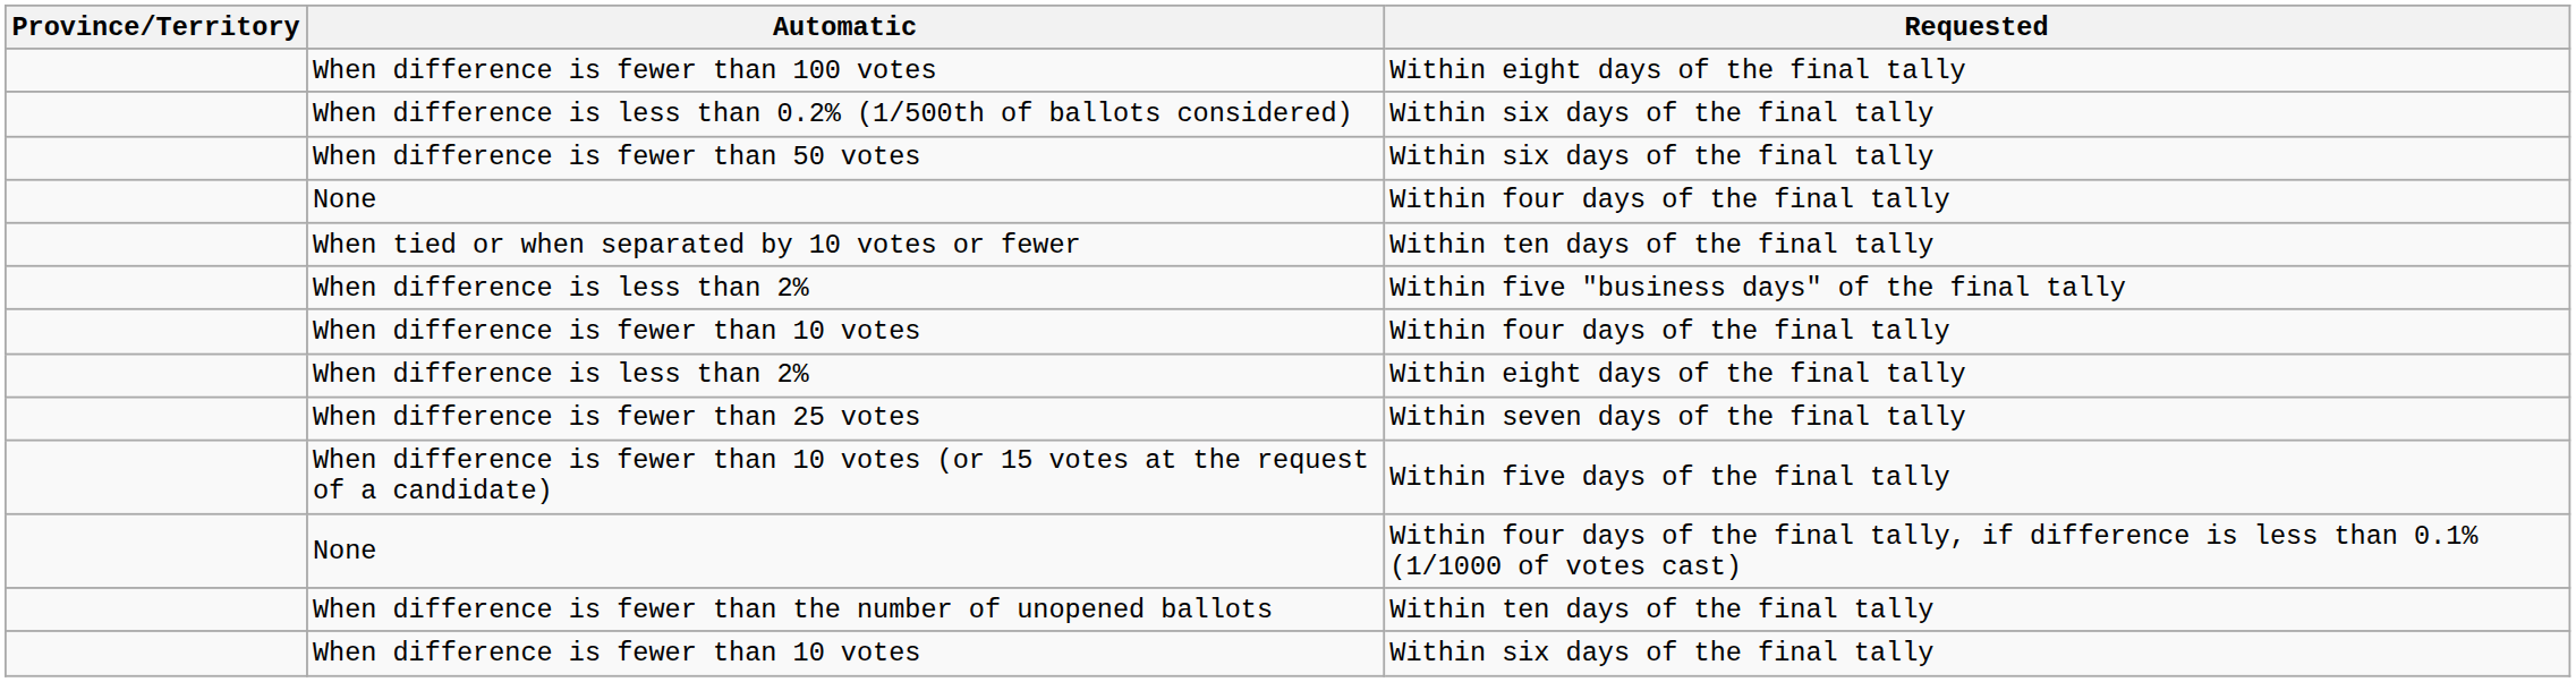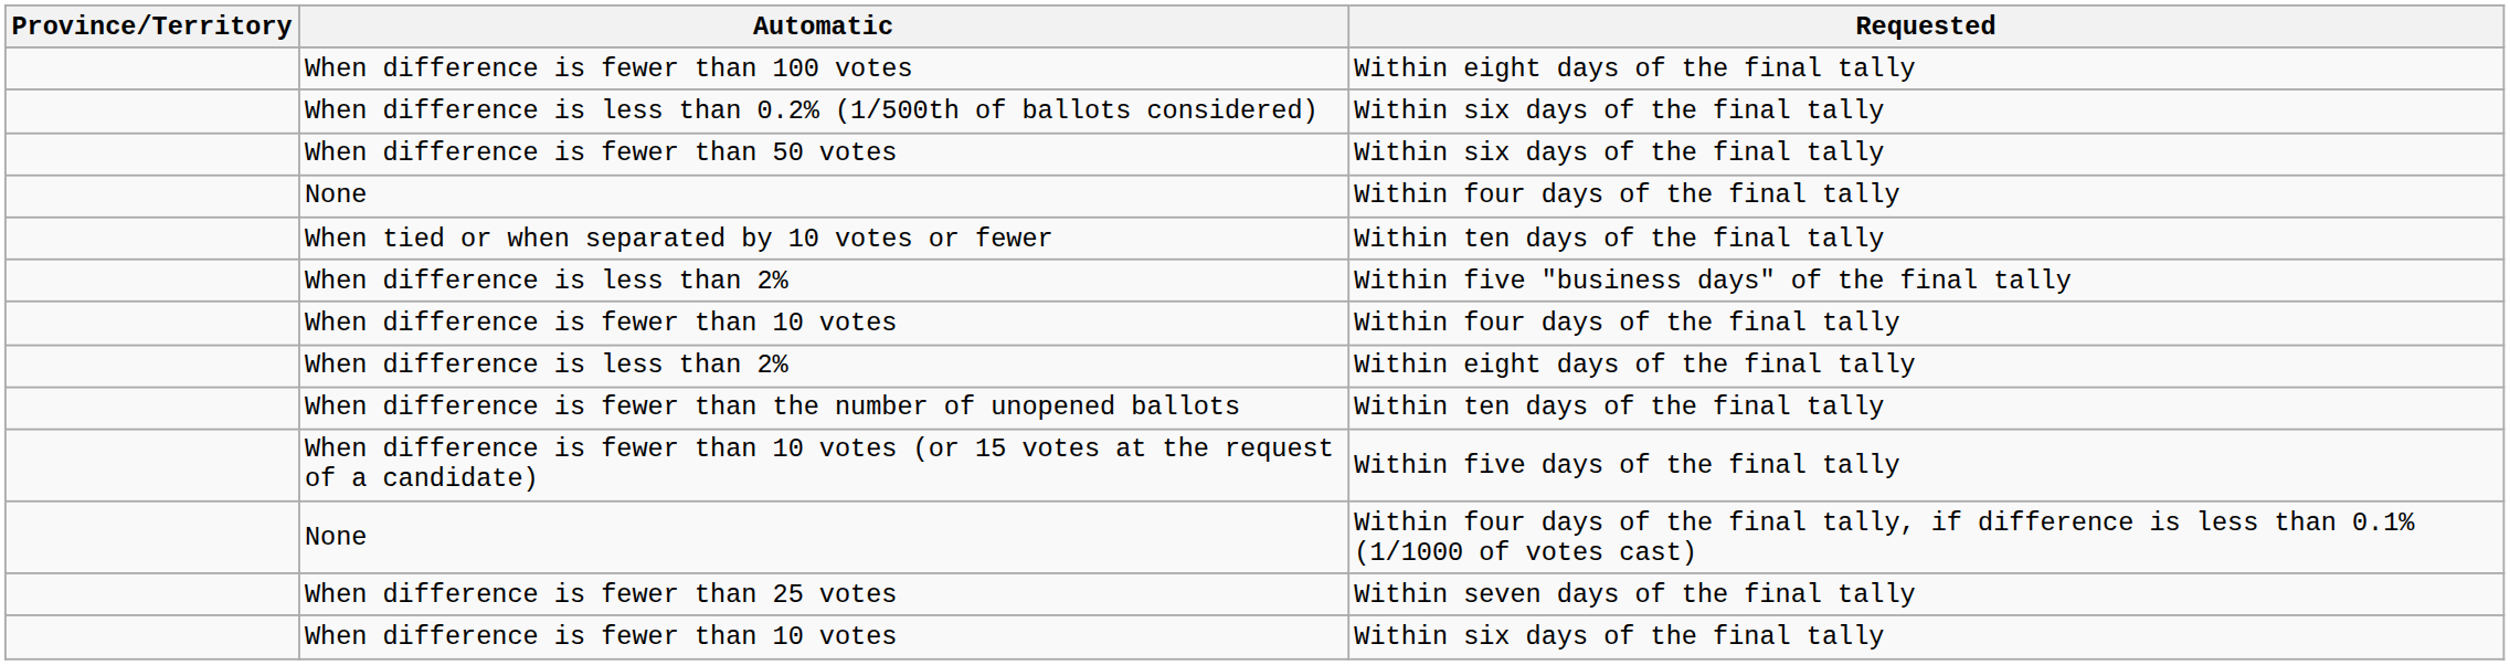rows swapped: When difference is fewer than 25 votes <-> When difference is fewer than the number of unopened ballots
